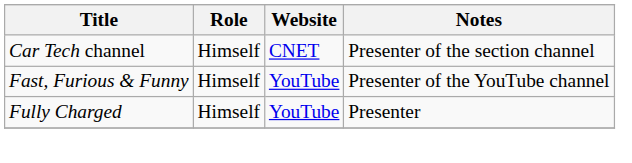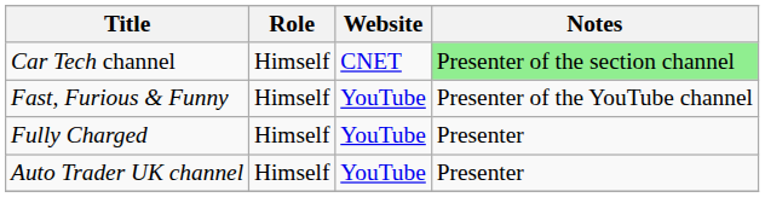Car Tech channel | Notes: no background -> lightgreen background
+ row: Auto Trader UK channel | Himself | YouTube | Presenter
